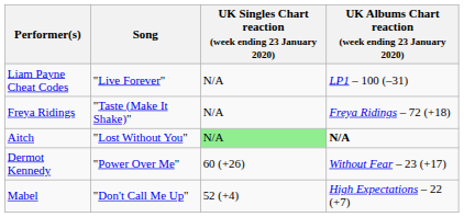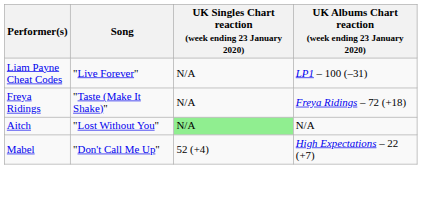Aitch | UK Albums Chart reaction (week ending 23 January 2020): bold -> normal
- row: Dermot Kennedy | "Power Over Me" | 60 (+26) | Without Fear – 23 (+17)
